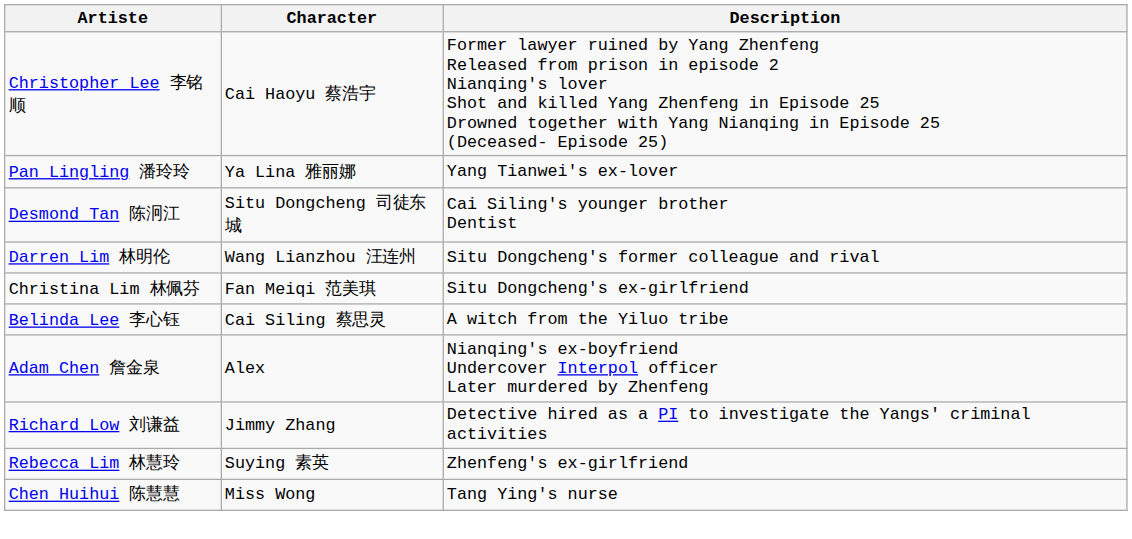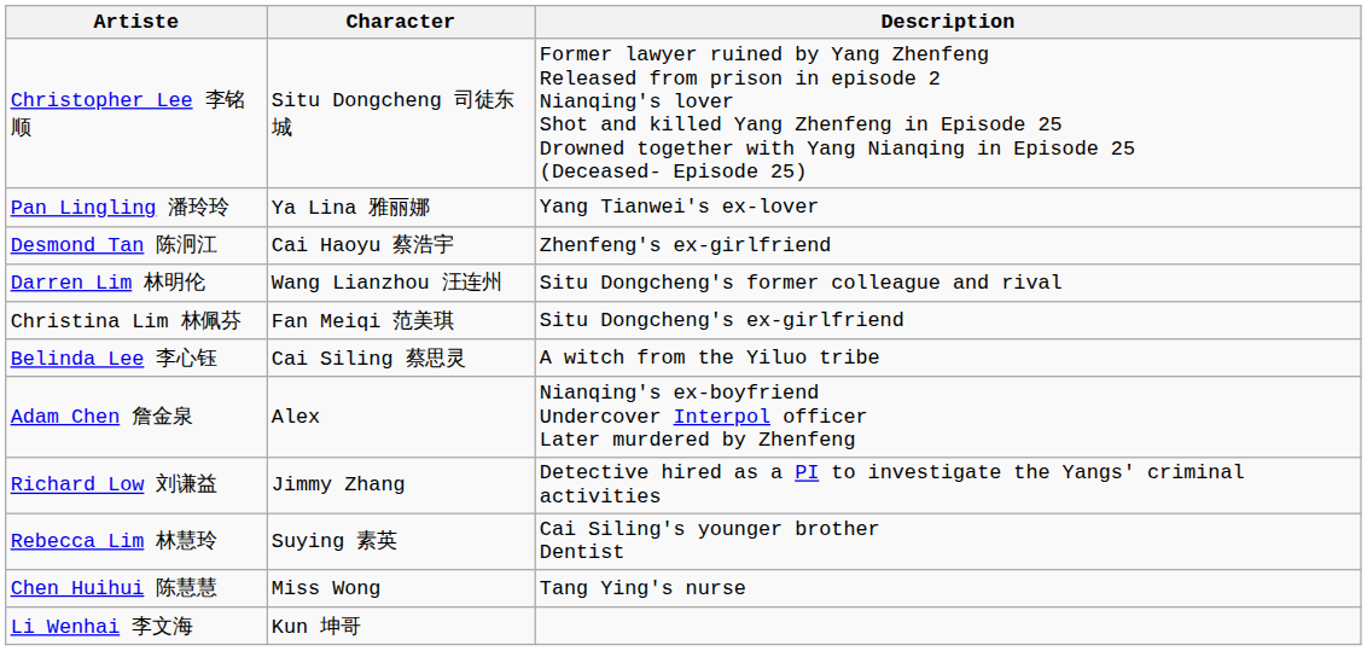Christopher Lee 李铭顺 | Character: Cai Haoyu 蔡浩宇 -> Situ Dongcheng 司徒东城
Desmond Tan 陈泂江 | Character: Situ Dongcheng 司徒东城 -> Cai Haoyu 蔡浩宇
Desmond Tan 陈泂江 | Description: Cai Siling's younger brother Dentist -> Zhenfeng's ex-girlfriend
Rebecca Lim 林慧玲 | Description: Zhenfeng's ex-girlfriend -> Cai Siling's younger brother Dentist
+ row: Li Wenhai 李文海 | Kun 坤哥
